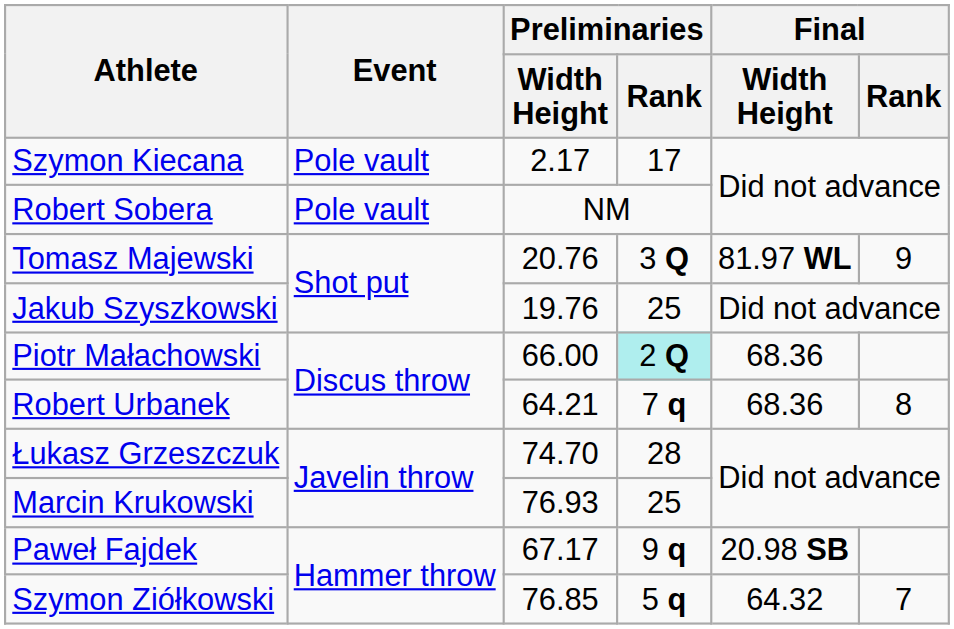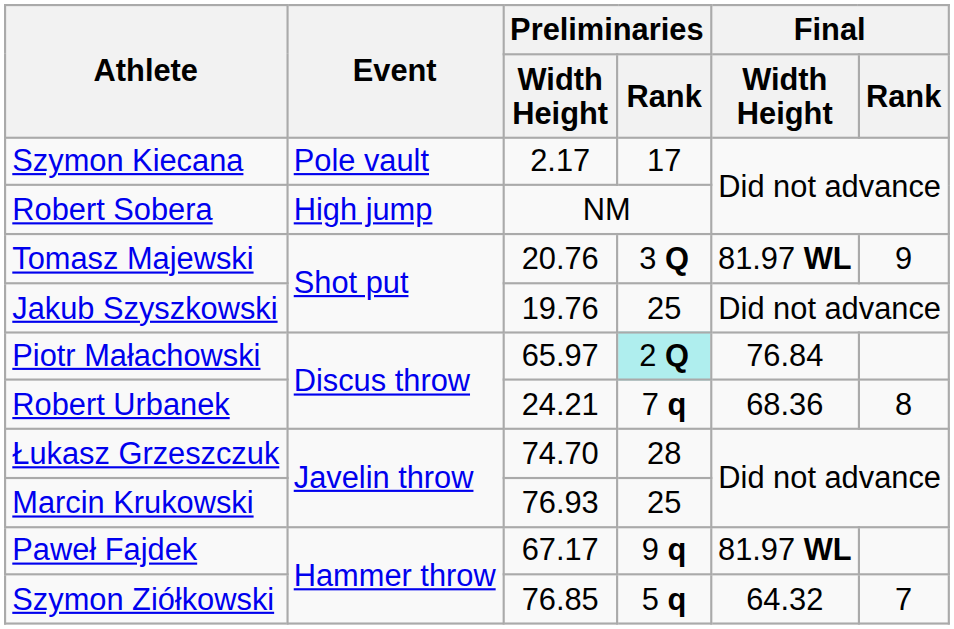Robert Sobera | Event: Pole vault -> High jump
Piotr Małachowski | Preliminaries / Width Height: 66.00 -> 65.97
Piotr Małachowski | Final / Width Height: 68.36 -> 76.84
Robert Urbanek | Preliminaries / Width Height: 64.21 -> 24.21
Paweł Fajdek | Final / Width Height: 20.98 SB -> 81.97 WL
